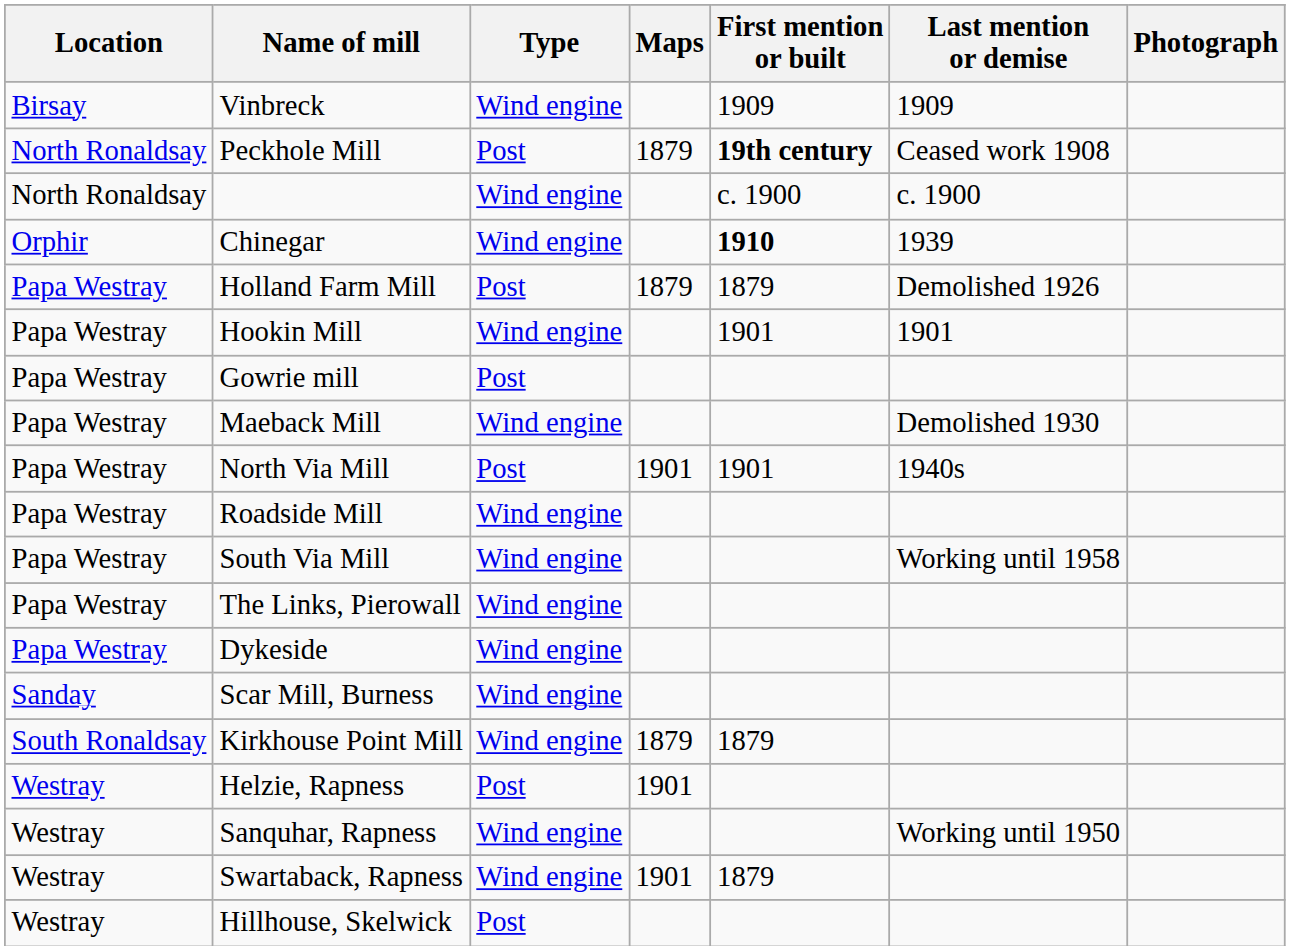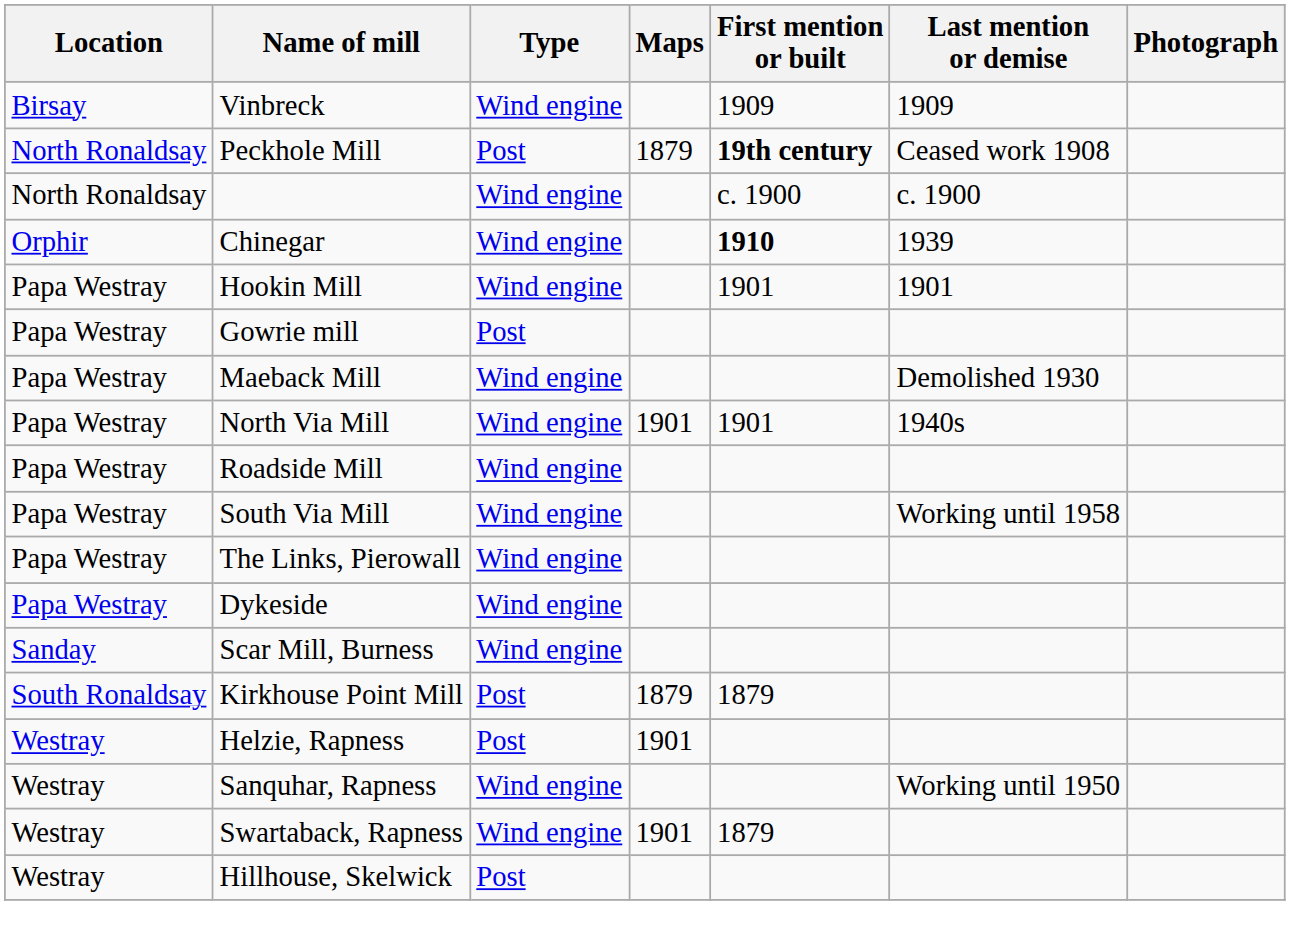- row: Papa Westray | Holland Farm Mill | Post | 1879 | 1879 | Demolished 1926
North Via Mill | Type: Post -> Wind engine
Kirkhouse Point Mill | Type: Wind engine -> Post
